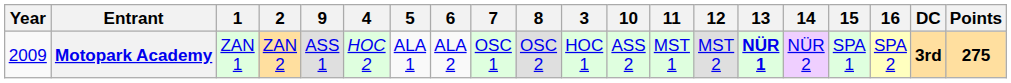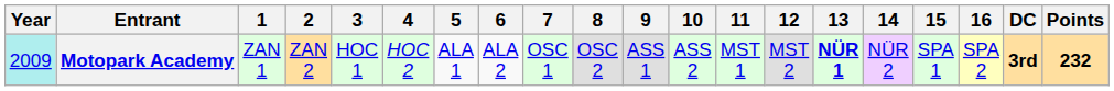columns swapped: 3 <-> 9
Motopark Academy | Year: no background -> paleturquoise background
Motopark Academy | Points: 275 -> 232
